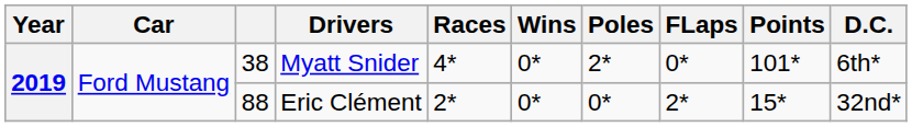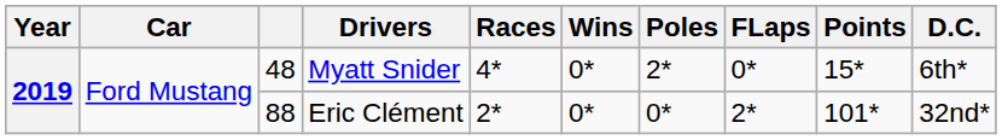Myatt Snider | column 3: 38 -> 48
Myatt Snider | Points: 101* -> 15*
Eric Clément | Points: 15* -> 101*
